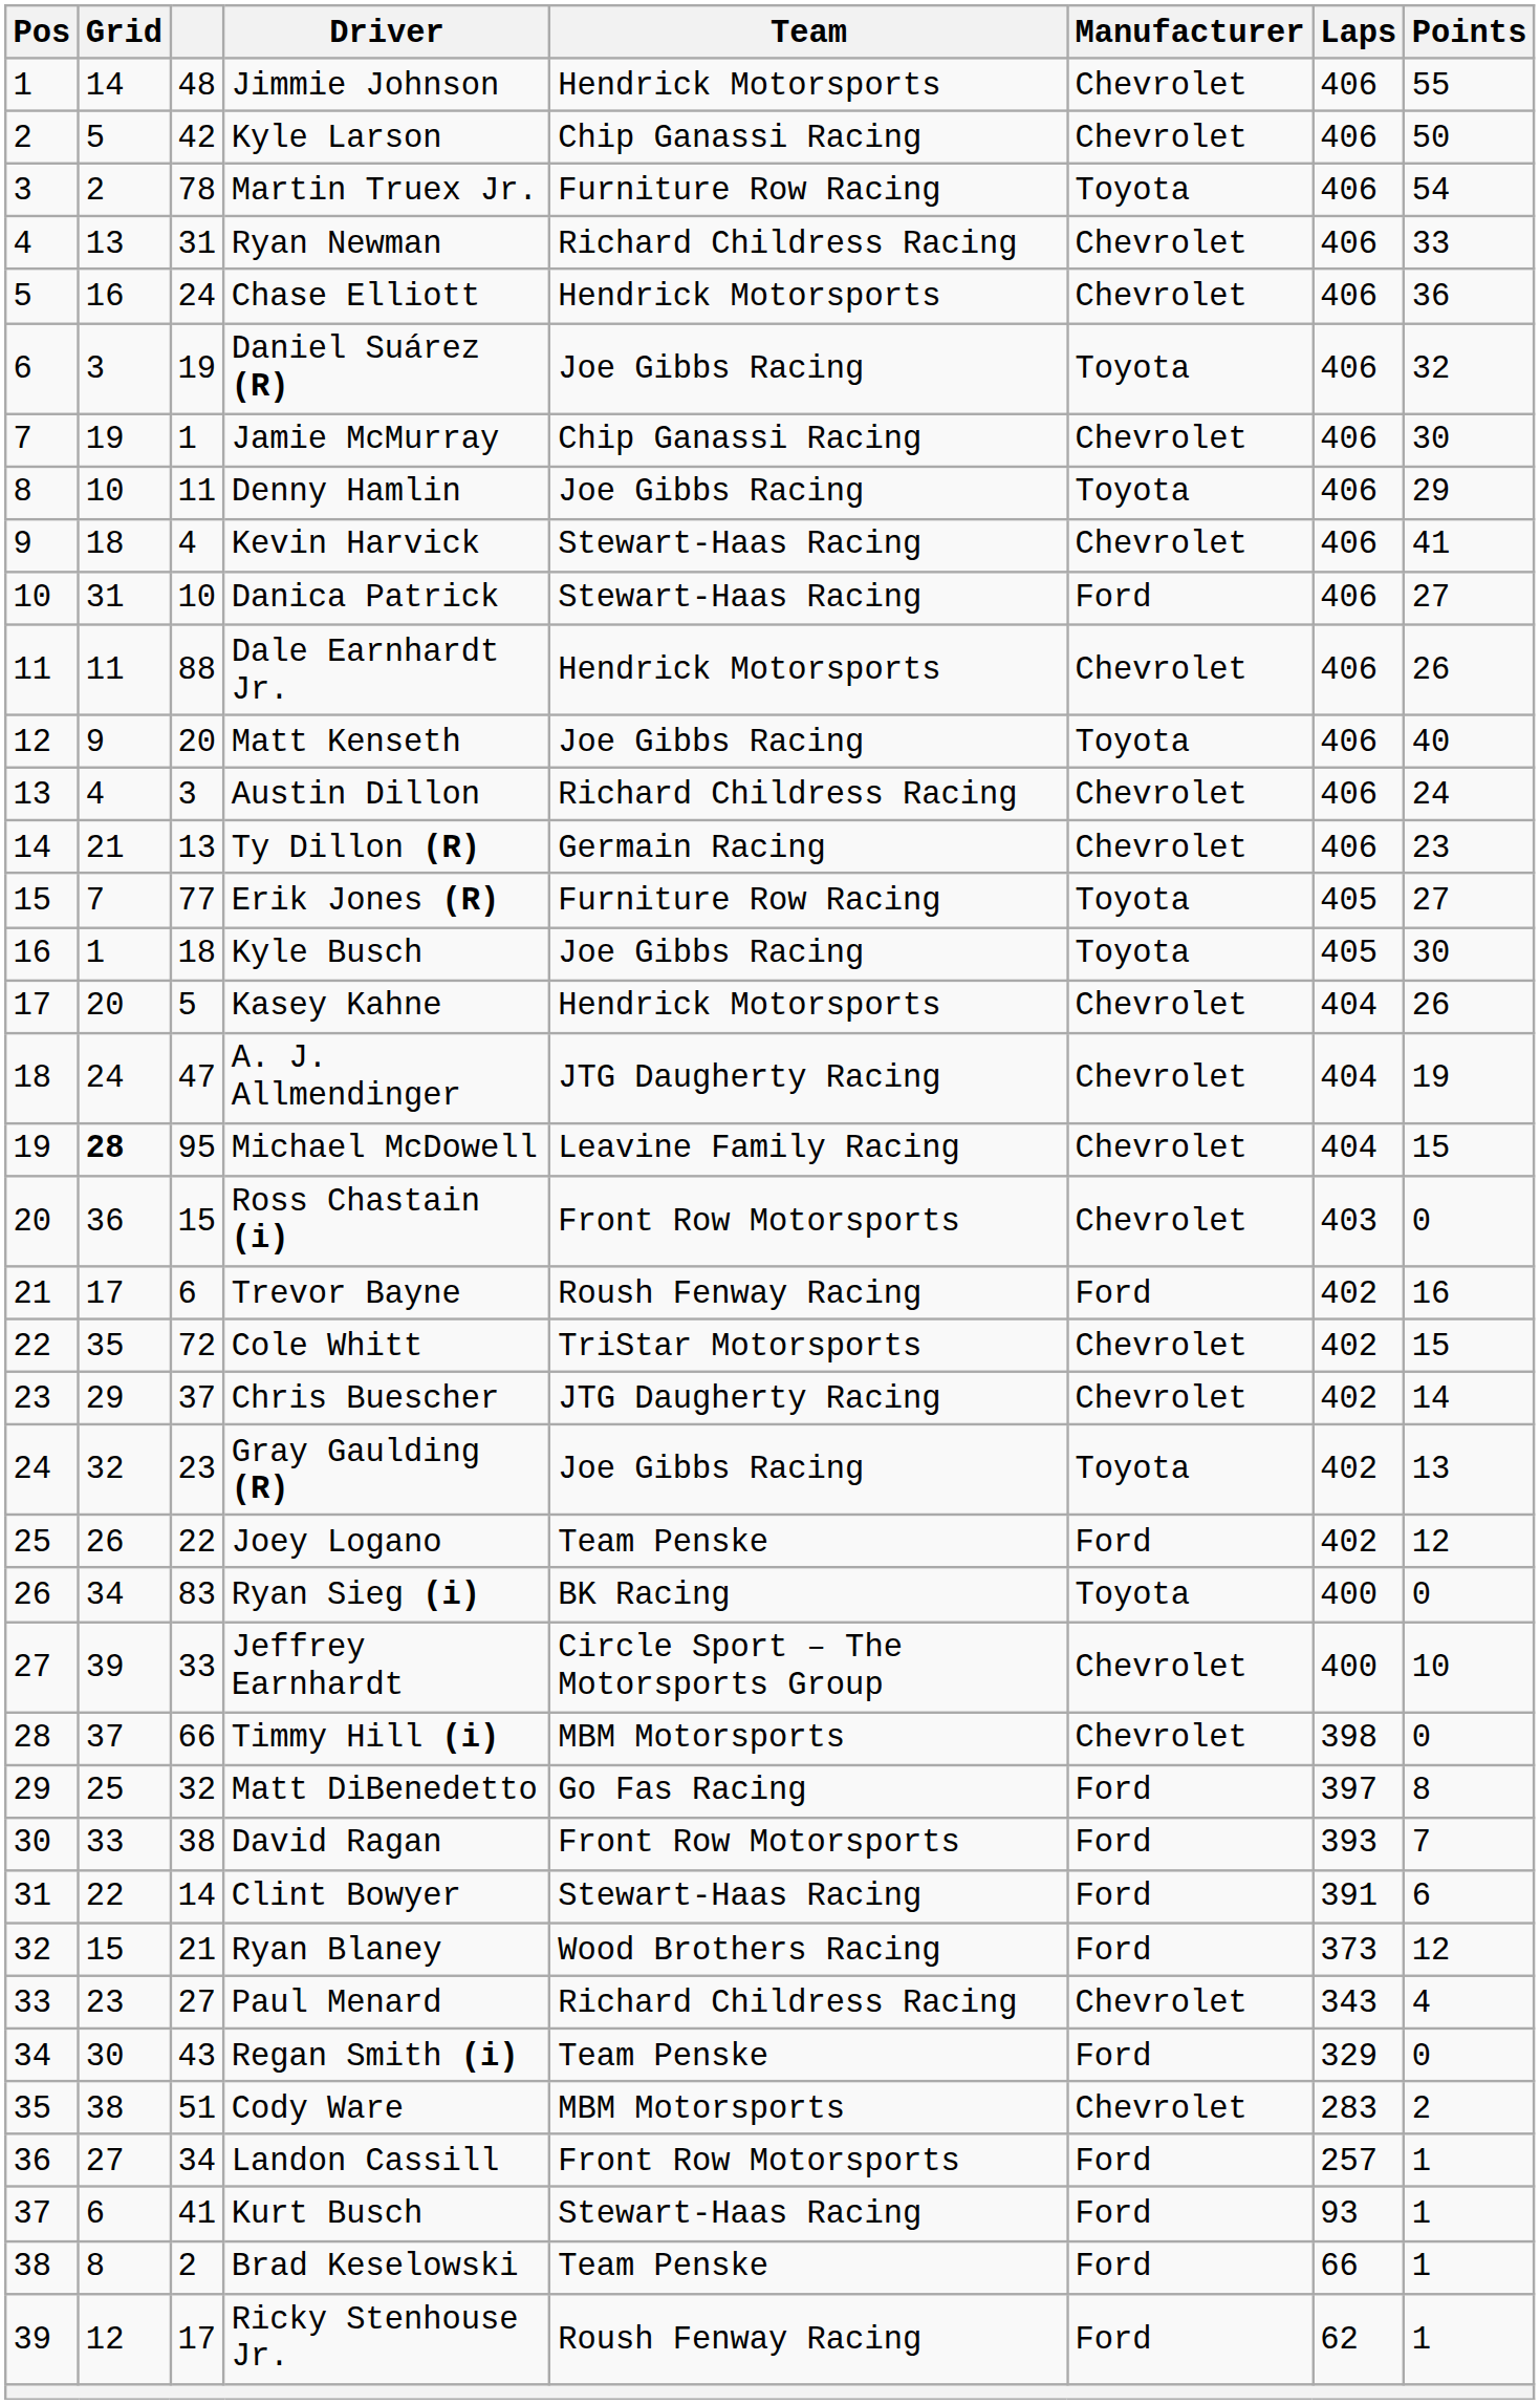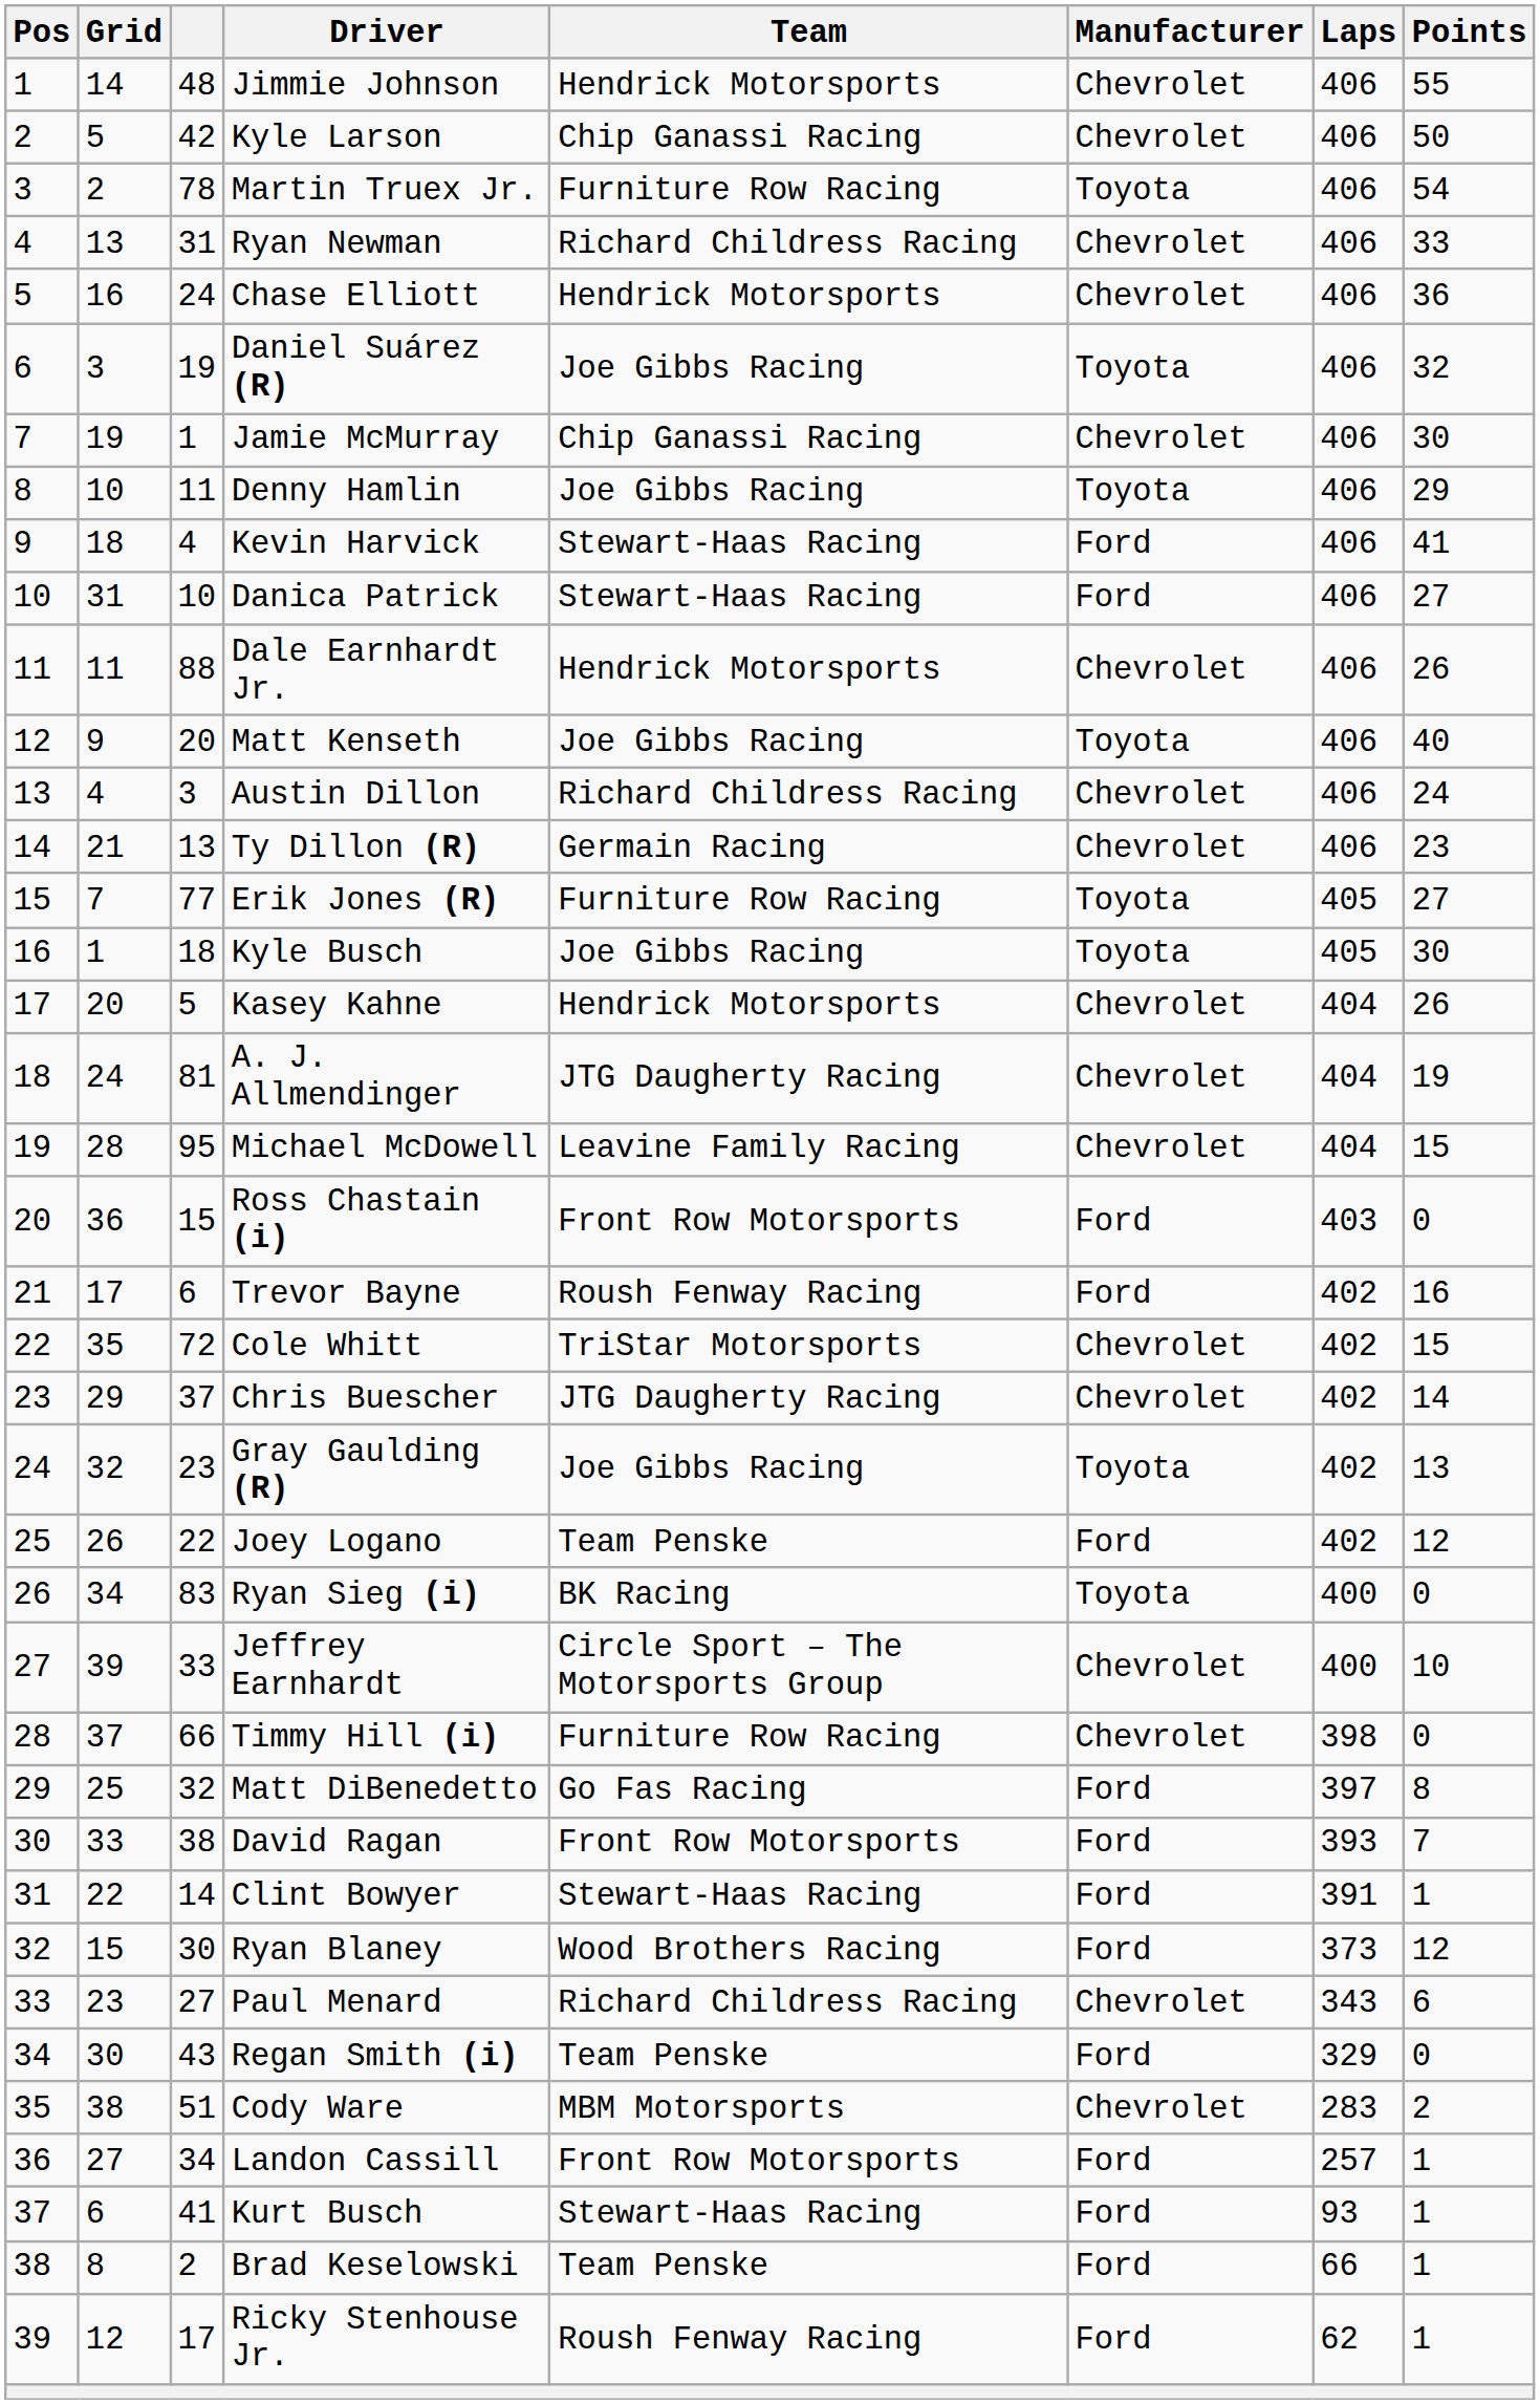Kevin Harvick | Manufacturer: Chevrolet -> Ford
A. J. Allmendinger | column 3: 47 -> 81
Michael McDowell | Grid: bold -> normal
Ross Chastain (i) | Manufacturer: Chevrolet -> Ford
Timmy Hill (i) | Team: MBM Motorsports -> Furniture Row Racing
Clint Bowyer | Points: 6 -> 1
Ryan Blaney | column 3: 21 -> 30
Paul Menard | Points: 4 -> 6
